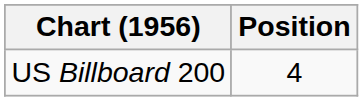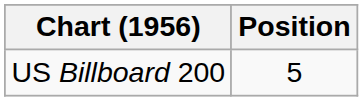US Billboard 200 | Position: 4 -> 5
